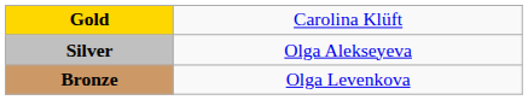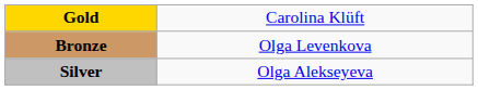rows swapped: Silver <-> Bronze
